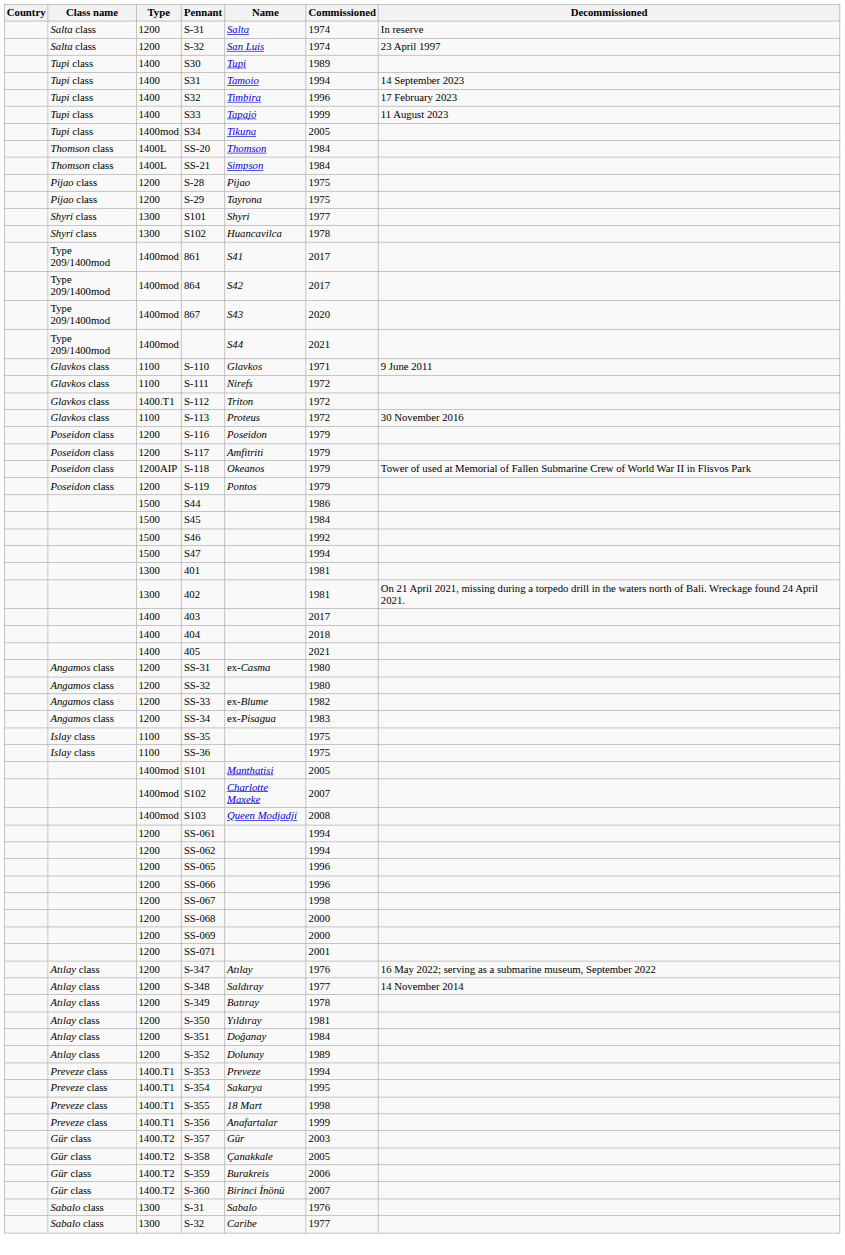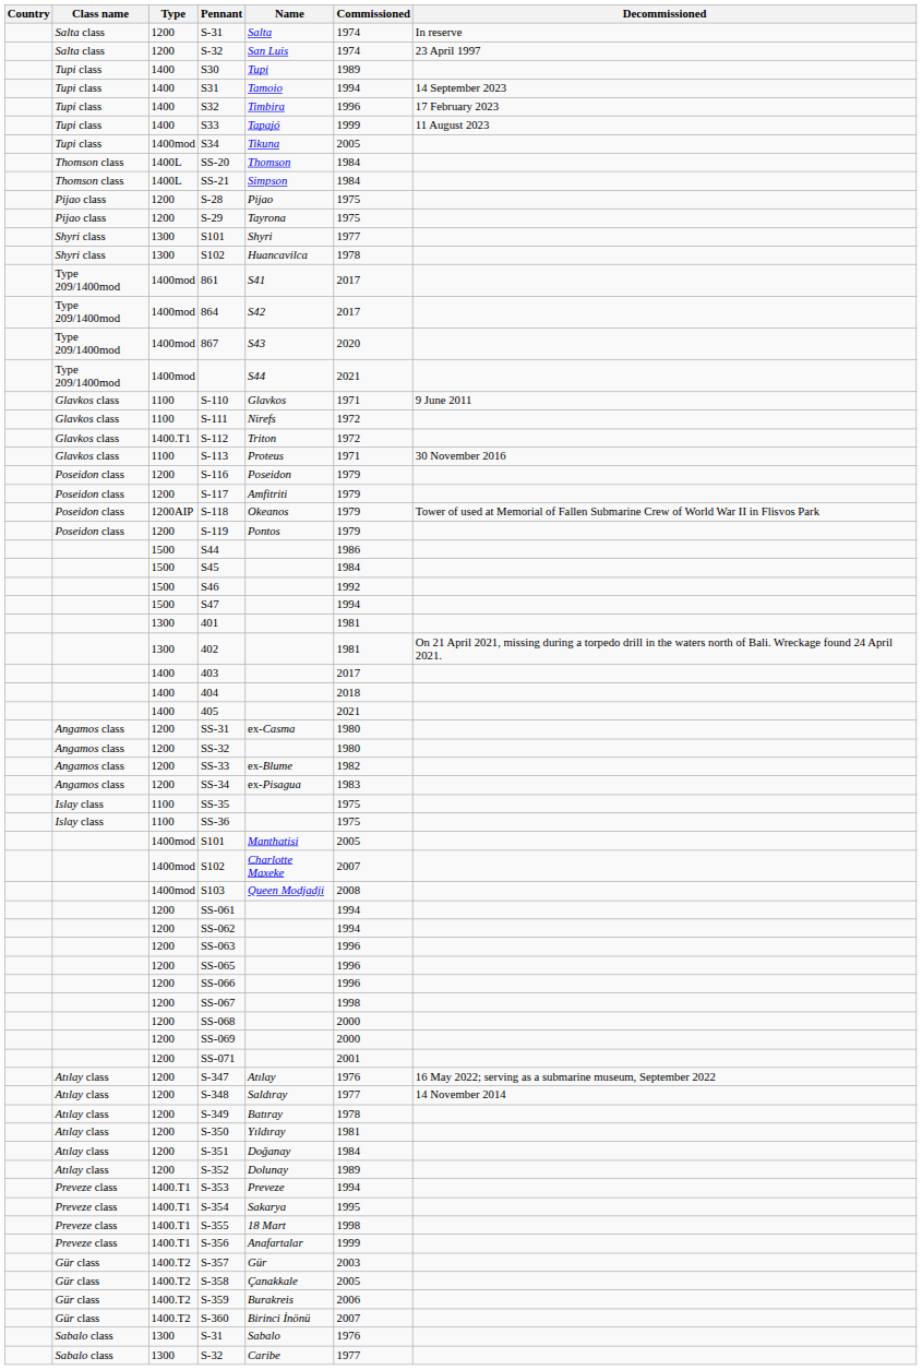S-113 | Commissioned: 1972 -> 1971
+ row: 1200 | SS-063 | 1996
